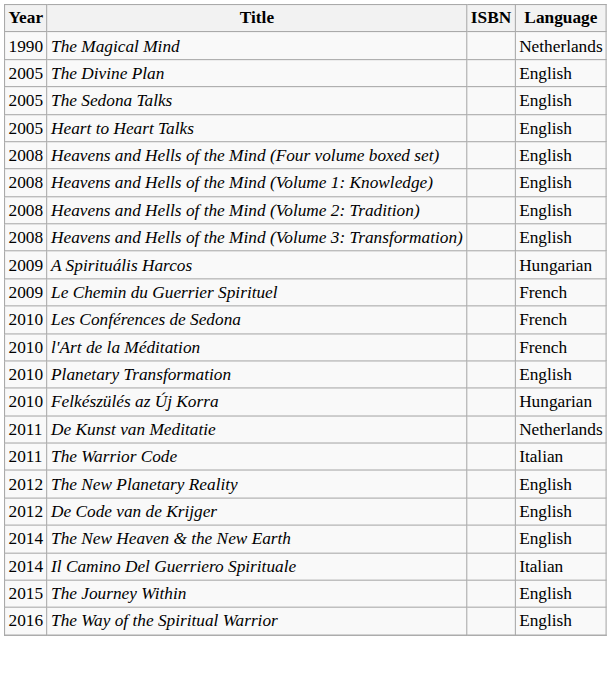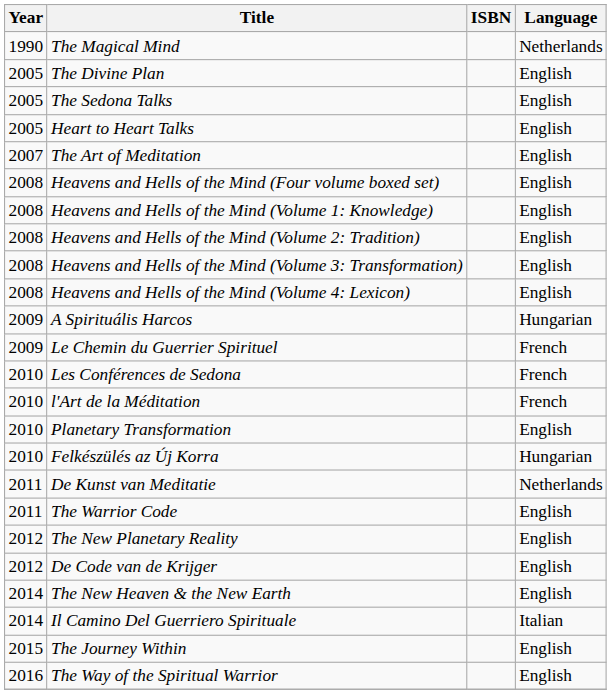+ row: 2007 | The Art of Meditation | English
+ row: 2008 | Heavens and Hells of the Mind (Volume 4: Lexicon) | English
The Warrior Code | Language: Italian -> English
